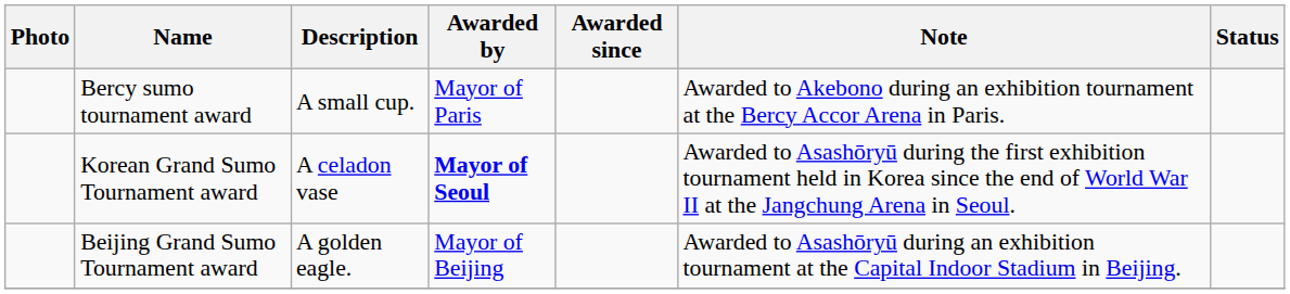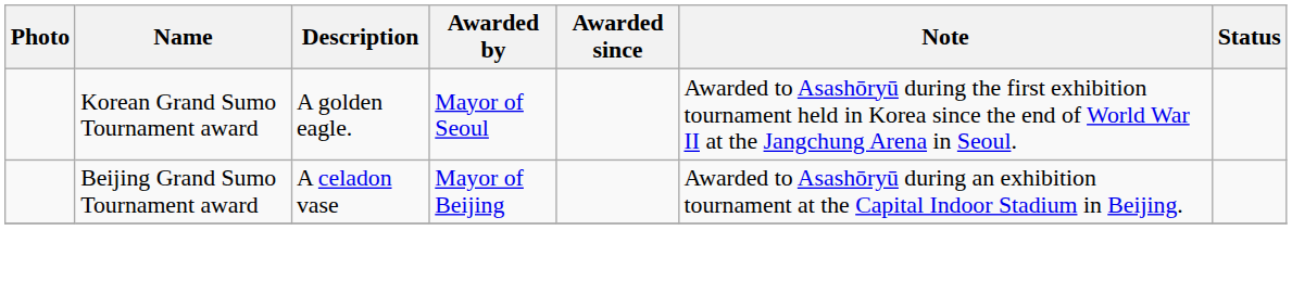- row: Bercy sumo tournament award | A small cup. | Mayor of Paris | Awarded to Akebono during an exhibition tournament at the Bercy Accor Arena in Paris.
Korean Grand Sumo Tournament award | Description: A celadon vase -> A golden eagle.
Korean Grand Sumo Tournament award | Awarded by: bold -> normal
Beijing Grand Sumo Tournament award | Description: A golden eagle. -> A celadon vase
